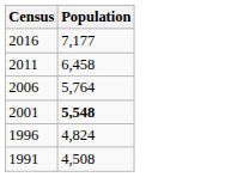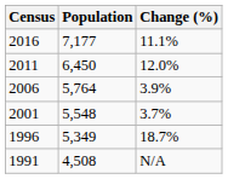+ column: Change (%) | 11.1% | 12.0% | 3.9% | 3.7% | 18.7% | N/A
2011 | Population: 6,458 -> 6,450
2001 | Population: bold -> normal
1996 | Population: 4,824 -> 5,349
